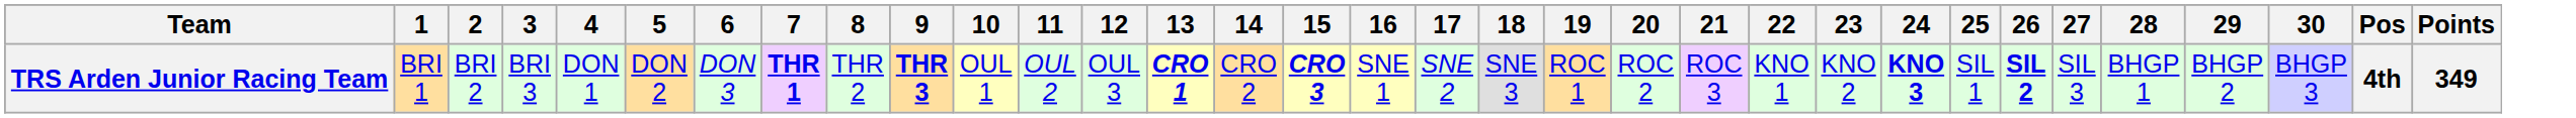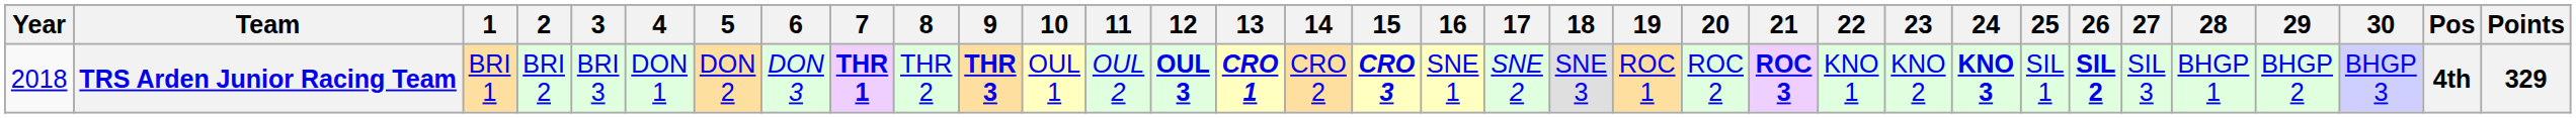+ column: Year | 2018
TRS Arden Junior Racing Team | 12: normal -> bold
TRS Arden Junior Racing Team | 21: normal -> bold
TRS Arden Junior Racing Team | Points: 349 -> 329
